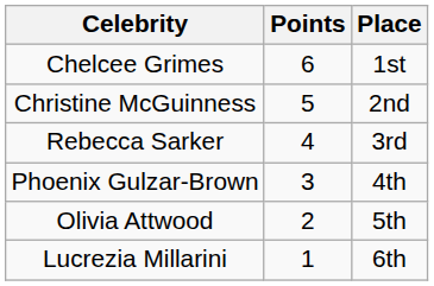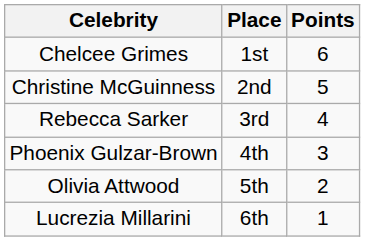columns swapped: Place <-> Points
